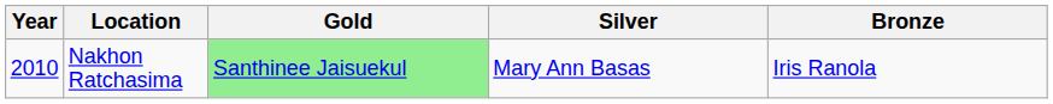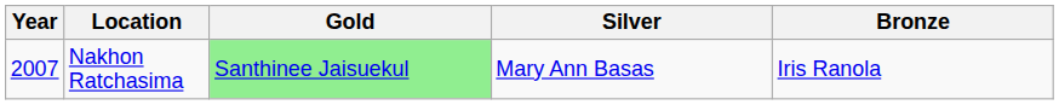Nakhon Ratchasima | Year: 2010 -> 2007
